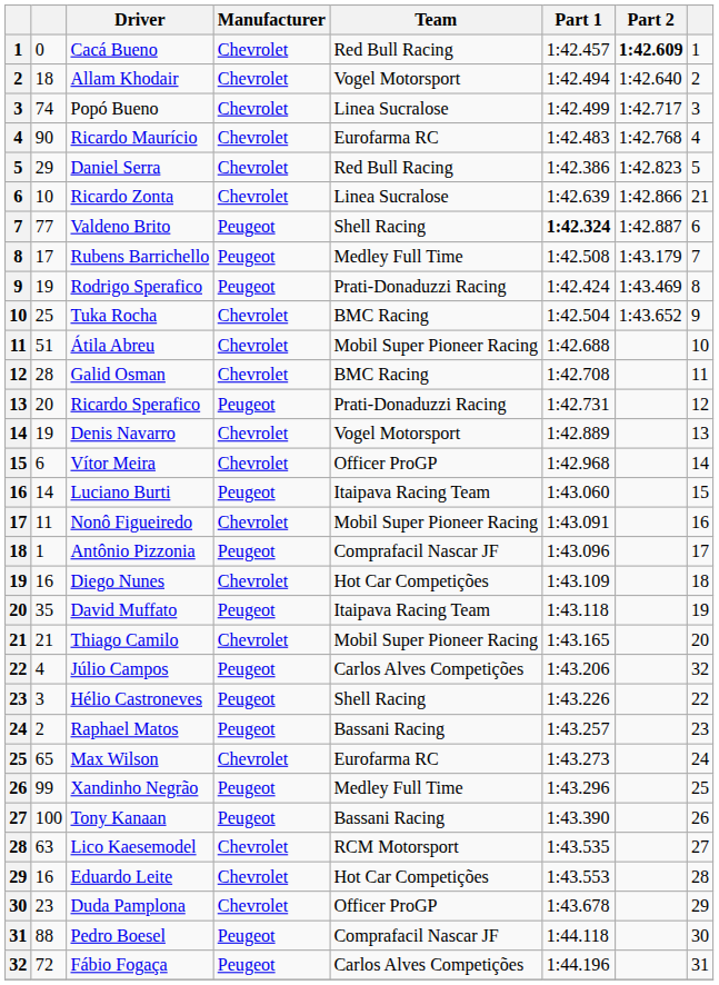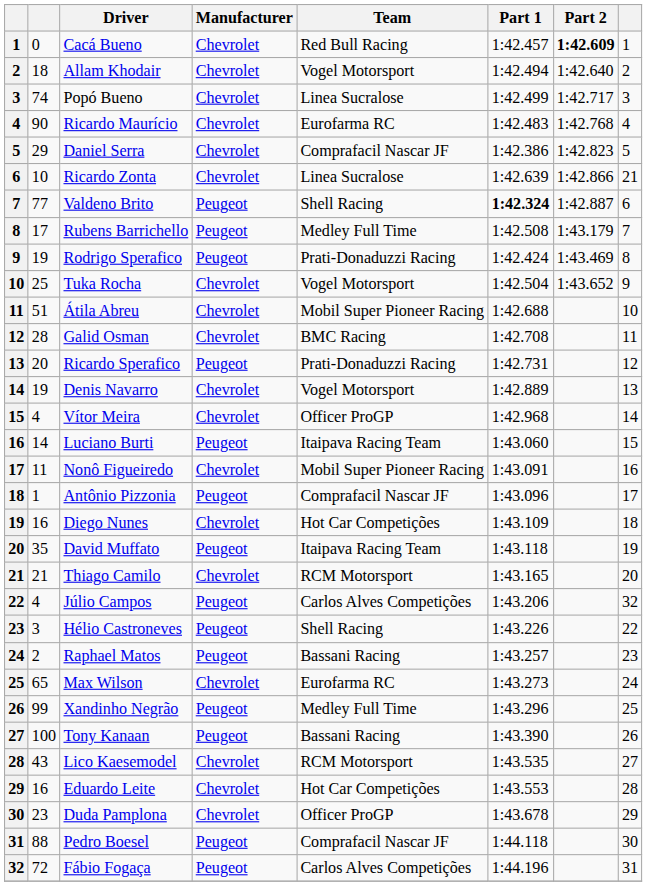Daniel Serra | Team: Red Bull Racing -> Comprafacil Nascar JF
Tuka Rocha | Team: BMC Racing -> Vogel Motorsport
Vítor Meira | column 2: 6 -> 4
Thiago Camilo | Team: Mobil Super Pioneer Racing -> RCM Motorsport
Lico Kaesemodel | column 2: 63 -> 43
